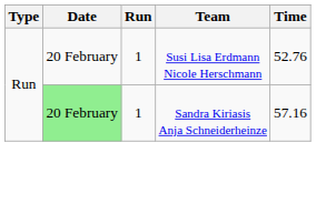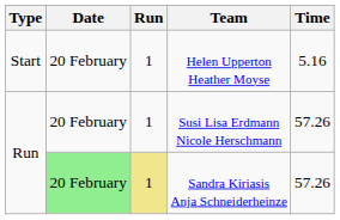+ row: Start | 20 February | 1 | Helen Upperton Heather Moyse | 5.16
Susi Lisa Erdmann Nicole Herschmann | Time: 52.76 -> 57.26
Sandra Kiriasis Anja Schneiderheinze | Run: no background -> khaki background
Sandra Kiriasis Anja Schneiderheinze | Time: 57.16 -> 57.26
